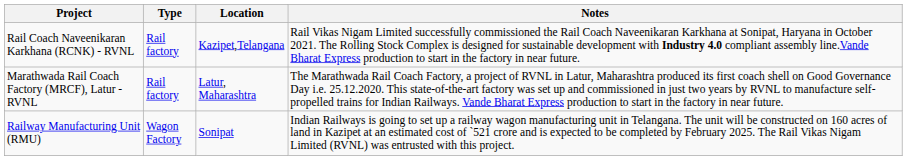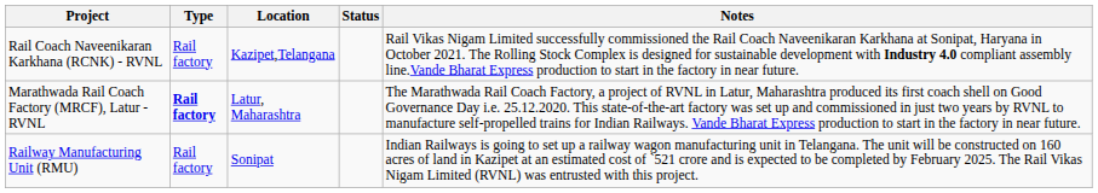+ column: Status
Marathwada Rail Coach Factory (MRCF), Latur - RVNL | Type: normal -> bold
Railway Manufacturing Unit (RMU) | Type: Wagon Factory -> Rail factory
